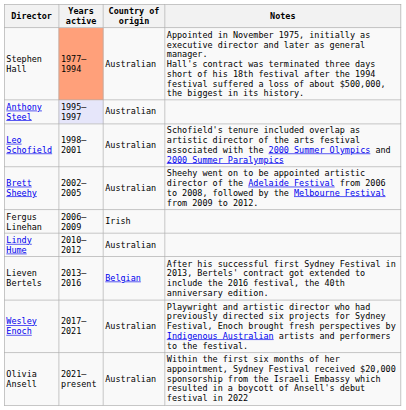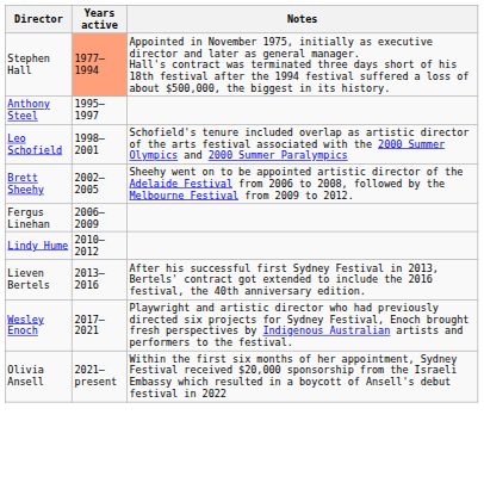- column: Country of origin | Australian | Australian | Australian | Australian | Irish | Australian | Belgian | Australian | Australian
Anthony Steel | Years active: lavender background -> no background
